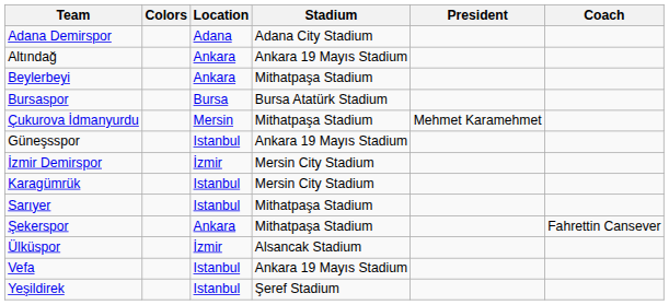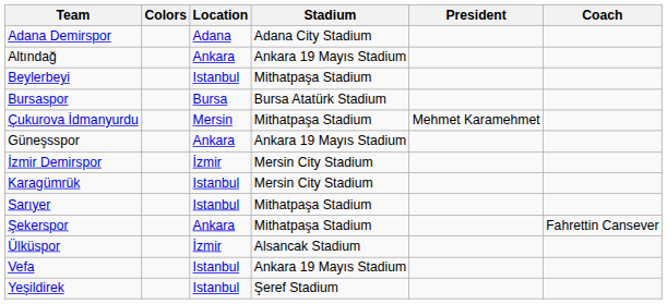Beylerbeyi | Location: Ankara -> Istanbul
Güneşsspor | Location: Istanbul -> Ankara
